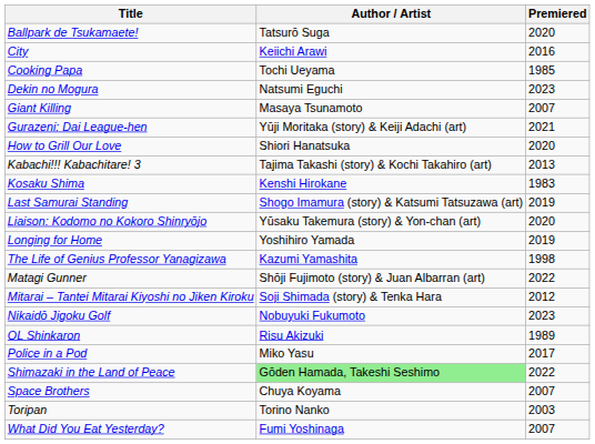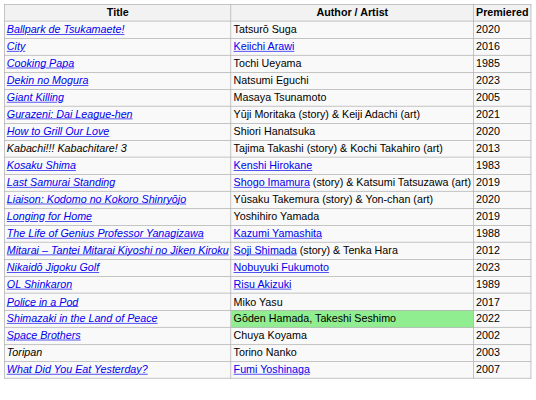Giant Killing | Premiered: 2007 -> 2005
The Life of Genius Professor Yanagizawa | Premiered: 1998 -> 1988
- row: Matagi Gunner | Shōji Fujimoto (story) & Juan Albarran (art) | 2022
Space Brothers | Premiered: 2007 -> 2002
